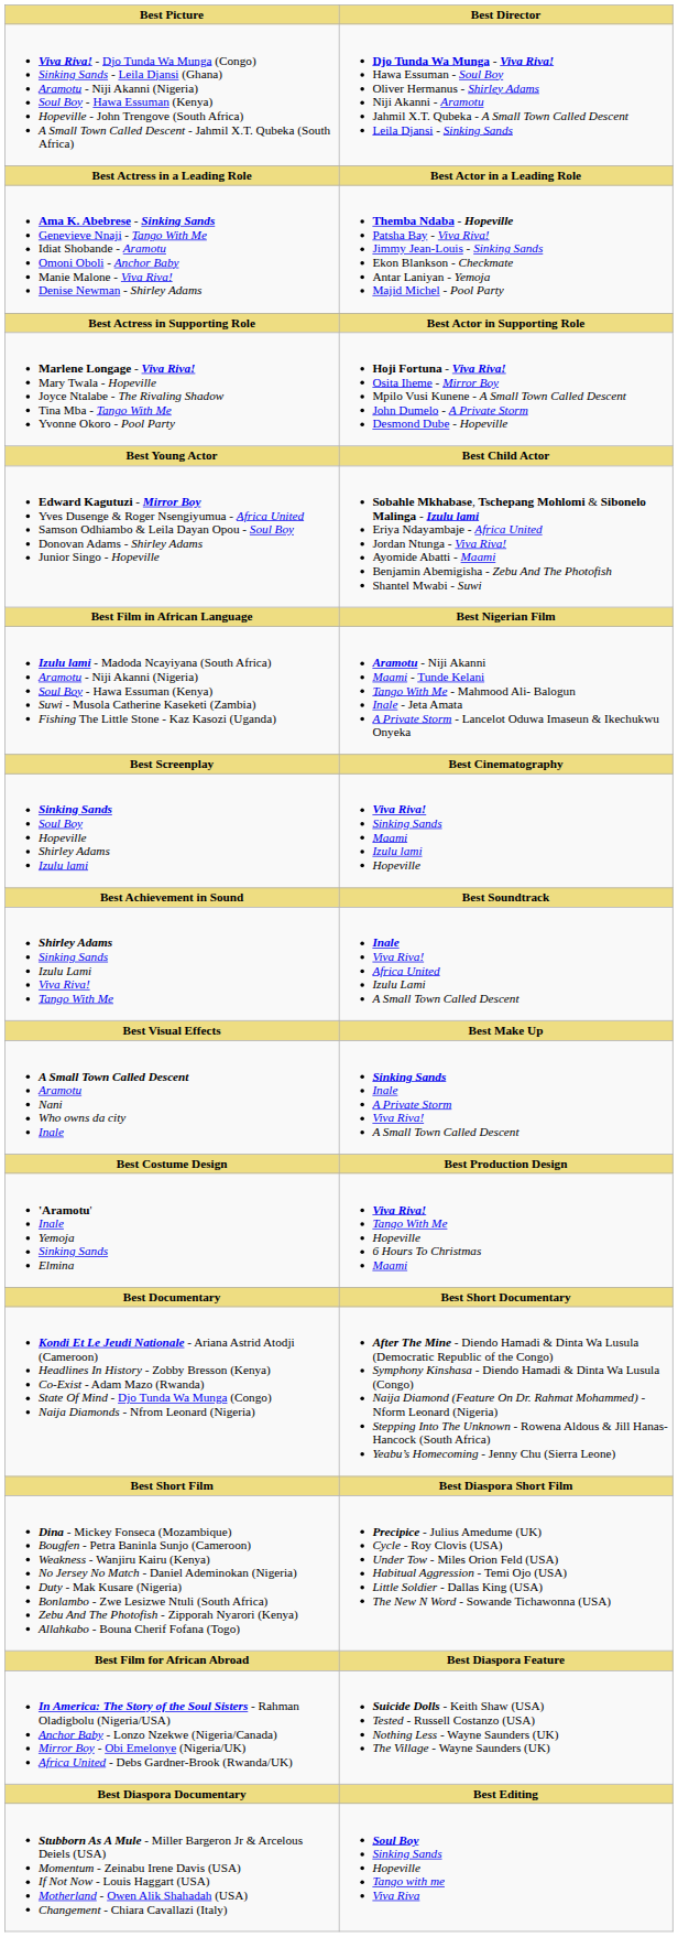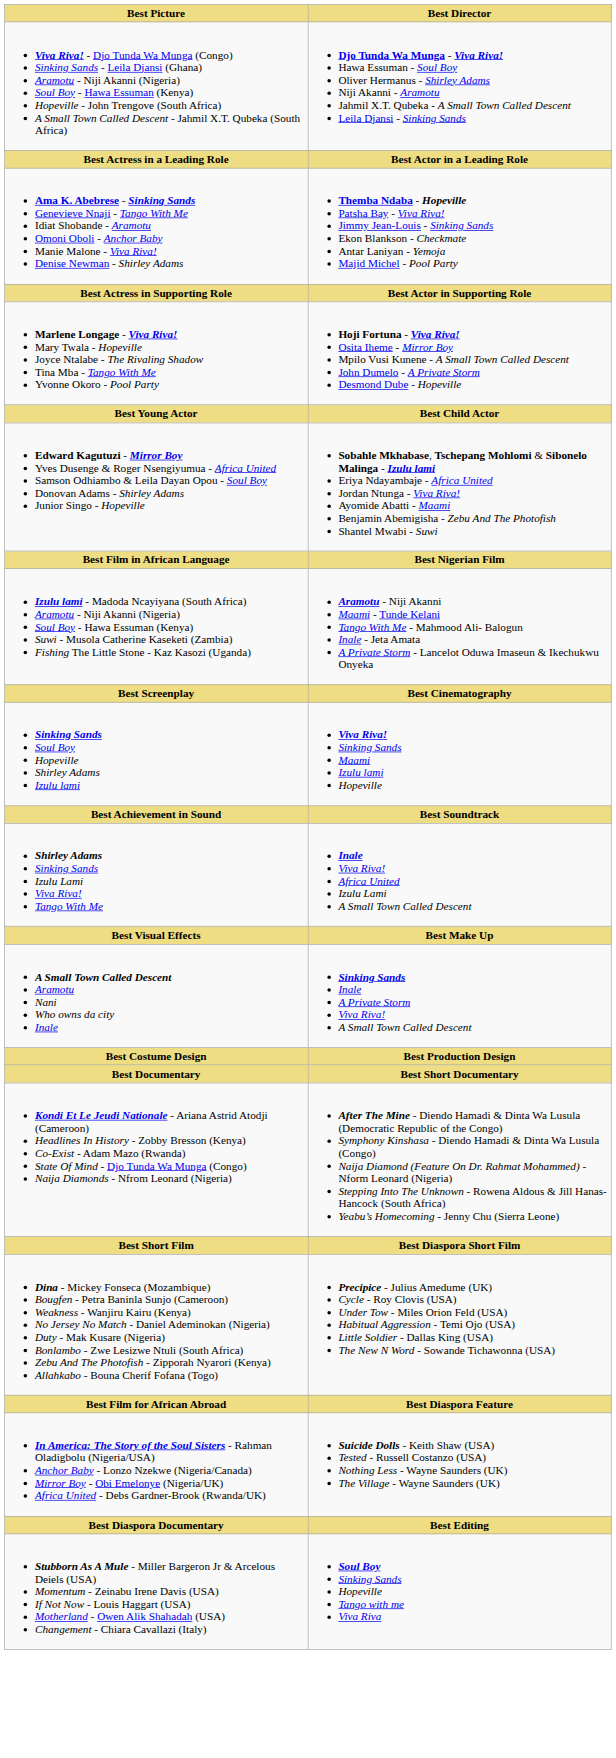- row: 'Aramotu' Inale Yemoja Sinking Sands Elmina | Viva Riva! Tango With Me Hopeville 6 Hours To Christmas Maami
